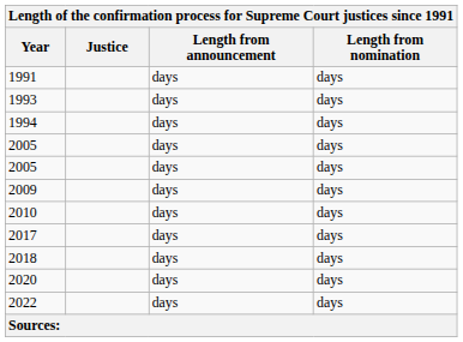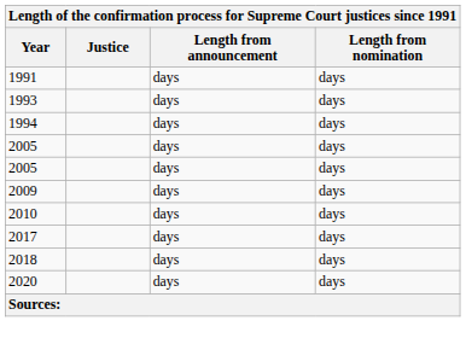- row: 2022 | days | days
